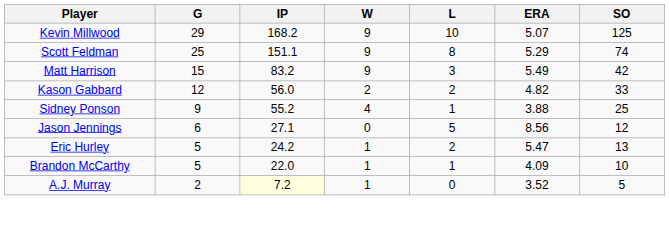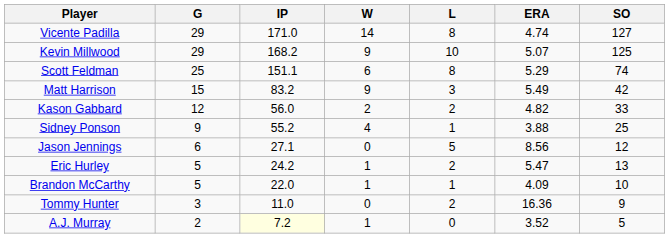+ row: Vicente Padilla | 29 | 171.0 | 14 | 8 | 4.74 | 127
Scott Feldman | W: 9 -> 6
+ row: Tommy Hunter | 3 | 11.0 | 0 | 2 | 16.36 | 9
